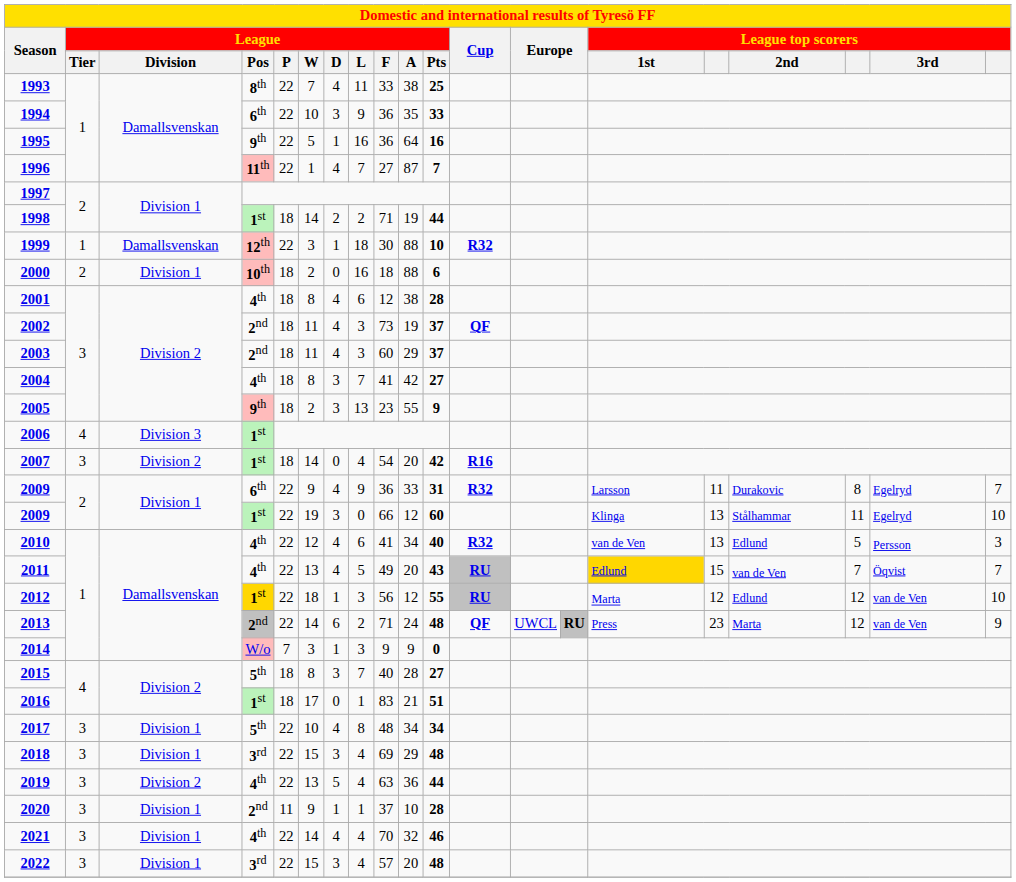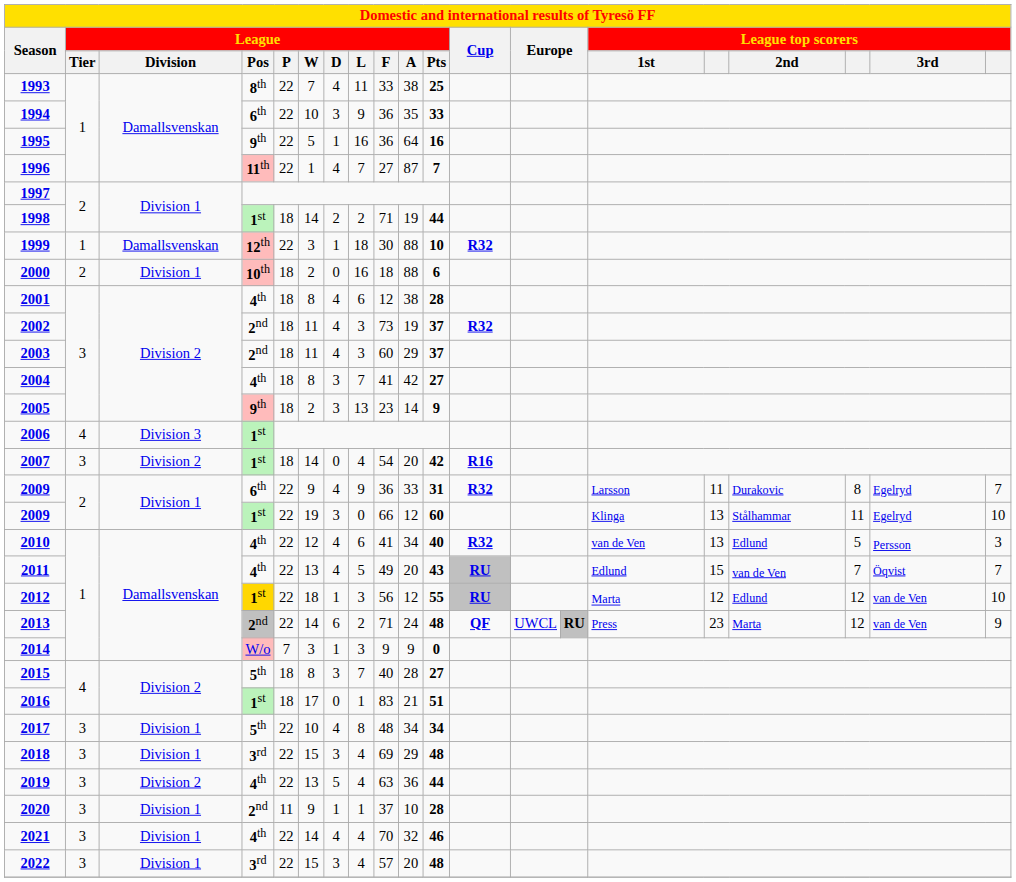2002 | Cup: QF -> R32
2005 | League / A: 55 -> 14
2011 | League top scorers / 1st: gold background -> no background
